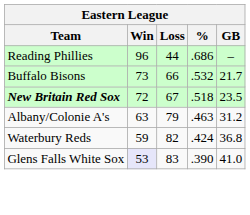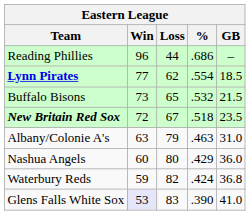+ row: Lynn Pirates | 77 | 62 | .554 | 18.5
Buffalo Bisons | Loss: 66 -> 65
Buffalo Bisons | GB: 21.7 -> 21.5
Albany/Colonie A's | GB: 31.2 -> 31.0
+ row: Nashua Angels | 60 | 80 | .429 | 36.0
